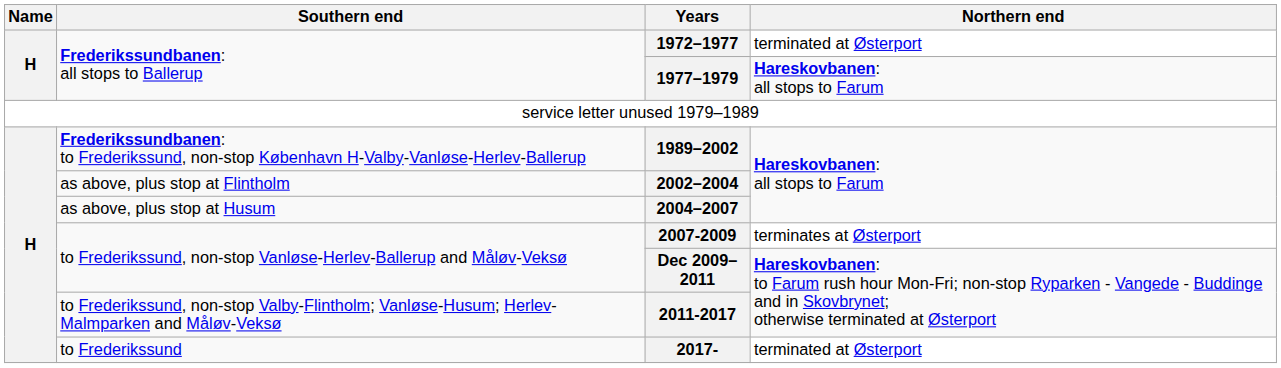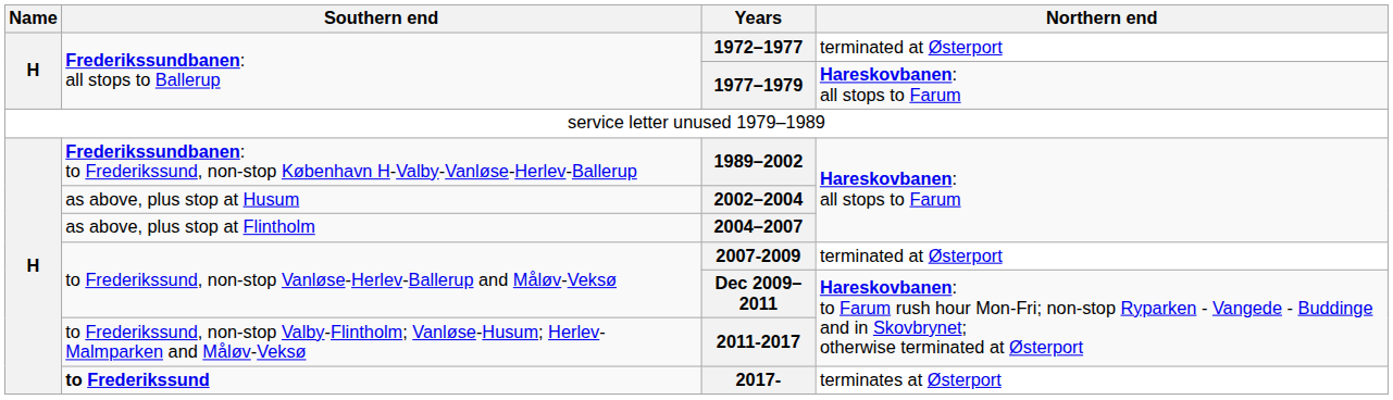2002–2004 | Southern end: as above, plus stop at Flintholm -> as above, plus stop at Husum
2004–2007 | Southern end: as above, plus stop at Husum -> as above, plus stop at Flintholm
2007-2009 | Northern end: terminates at Østerport -> terminated at Østerport
2017- | Southern end: normal -> bold
2017- | Northern end: terminated at Østerport -> terminates at Østerport
